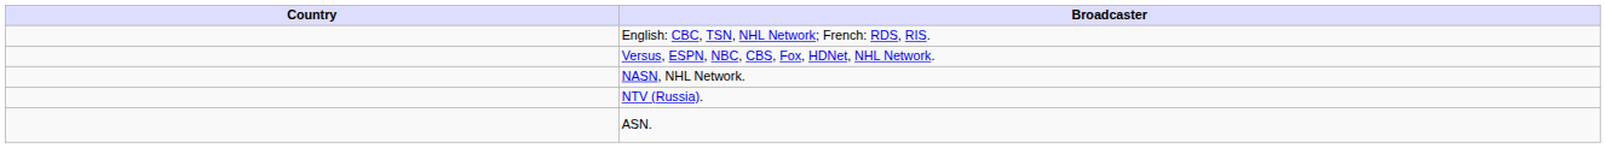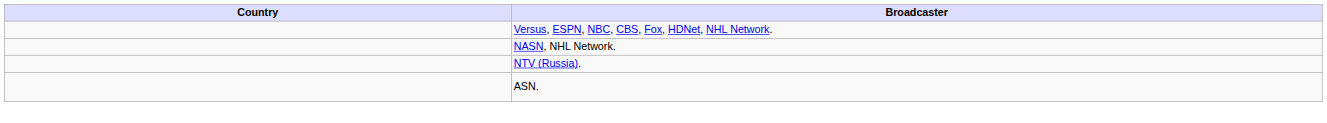- row: English: CBC, TSN, NHL Network; French: RDS, RIS.
